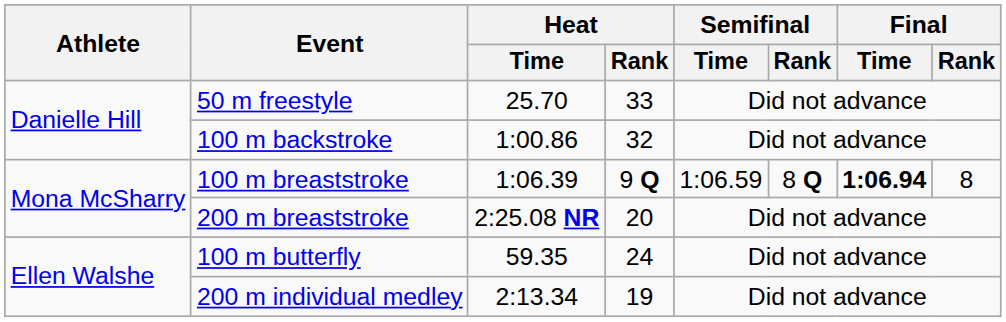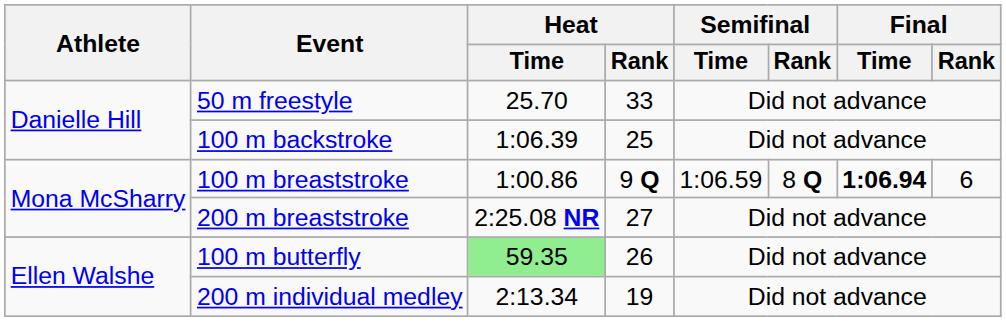100 m backstroke | Heat / Time: 1:00.86 -> 1:06.39
100 m backstroke | Heat / Rank: 32 -> 25
100 m breaststroke | Heat / Time: 1:06.39 -> 1:00.86
100 m breaststroke | Final / Rank: 8 -> 6
200 m breaststroke | Heat / Rank: 20 -> 27
100 m butterfly | Heat / Time: no background -> lightgreen background
100 m butterfly | Heat / Rank: 24 -> 26
